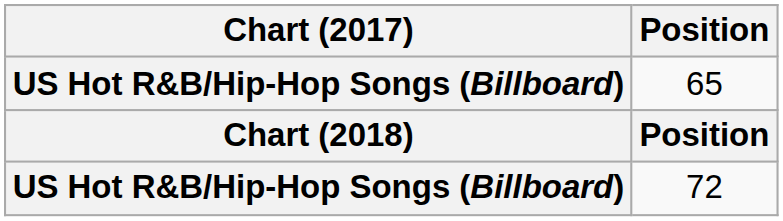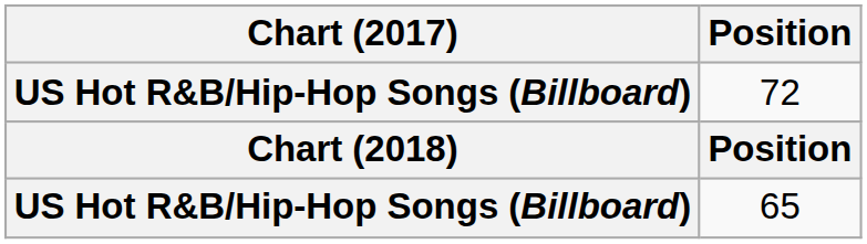rows swapped: 72 <-> 65
